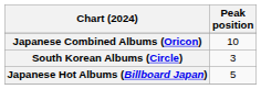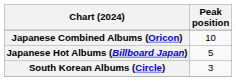rows swapped: Japanese Hot Albums (Billboard Japan) <-> South Korean Albums (Circle)
